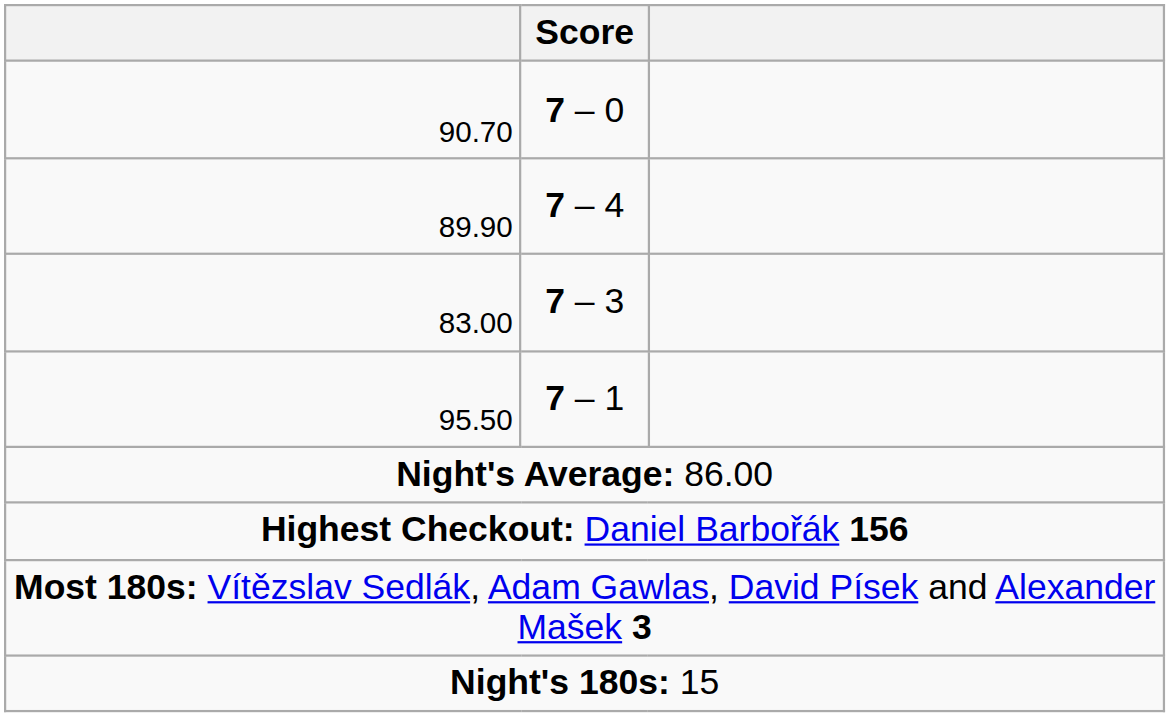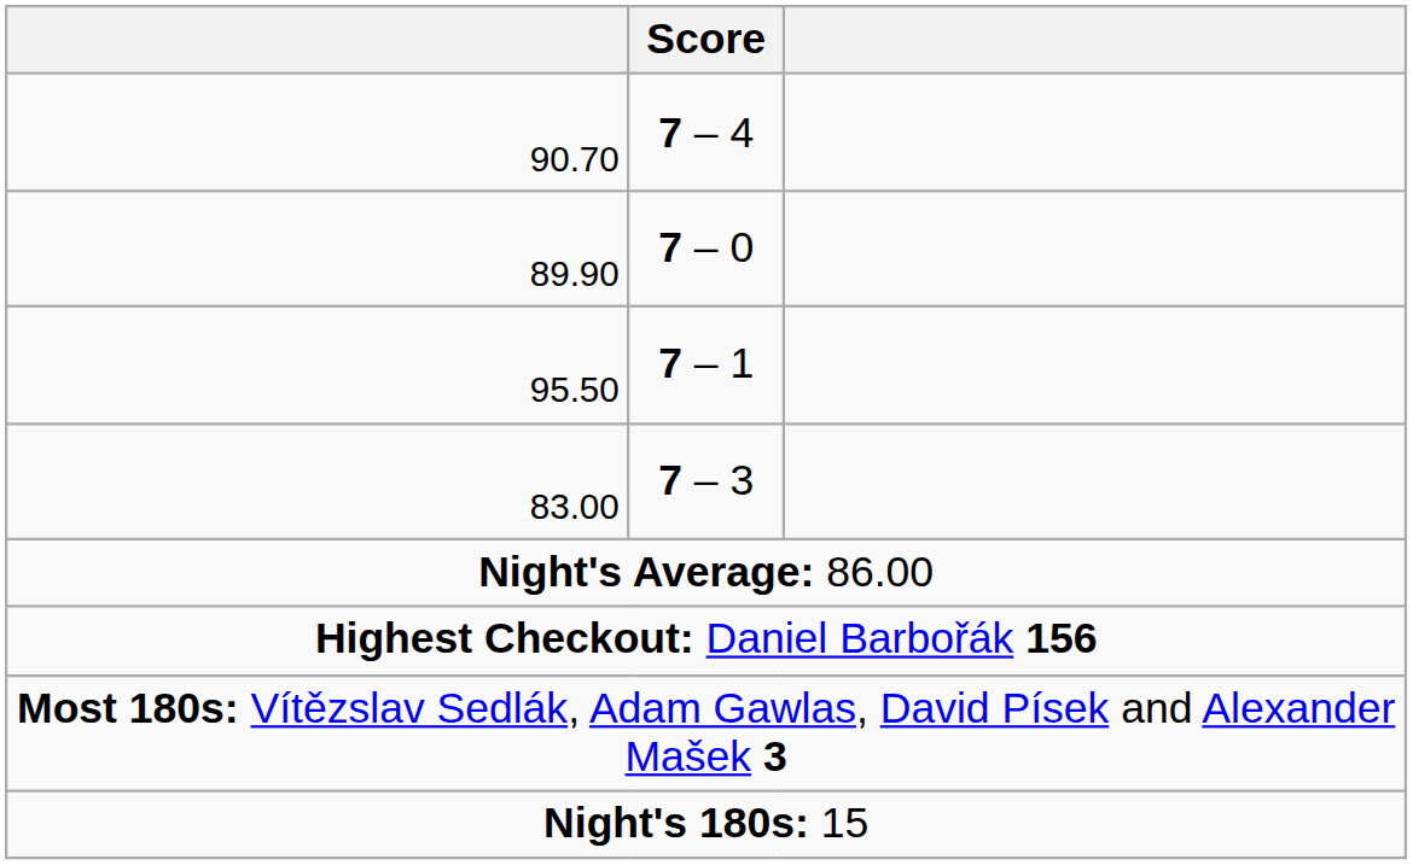90.70 | Score: 7 – 0 -> 7 – 4
89.90 | Score: 7 – 4 -> 7 – 0
rows swapped: 83.00 <-> 95.50
